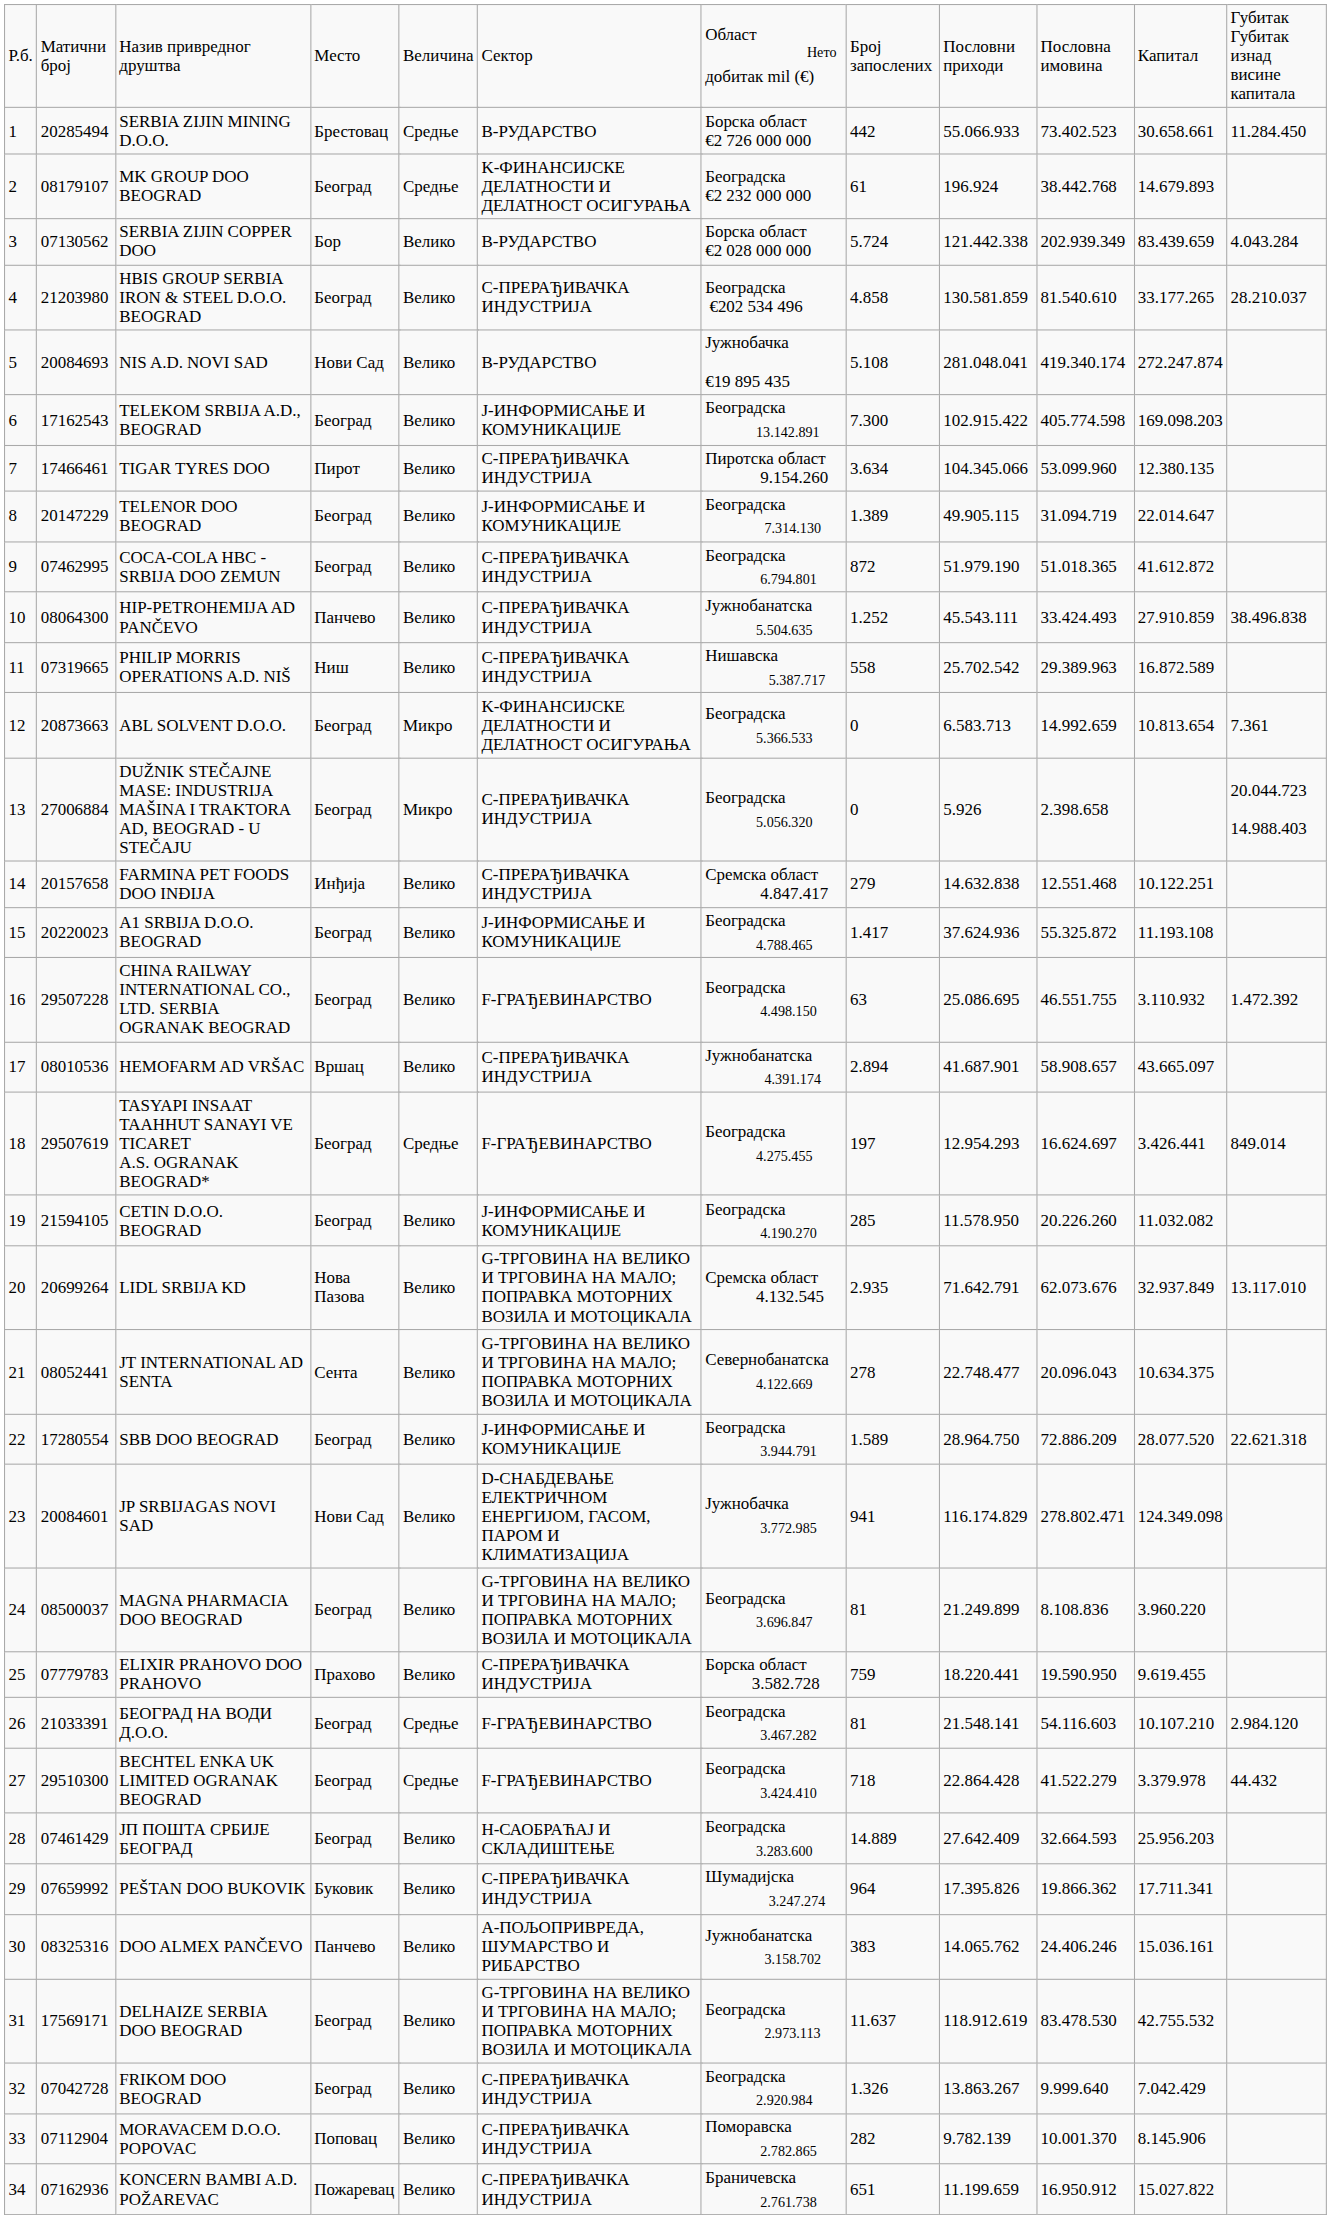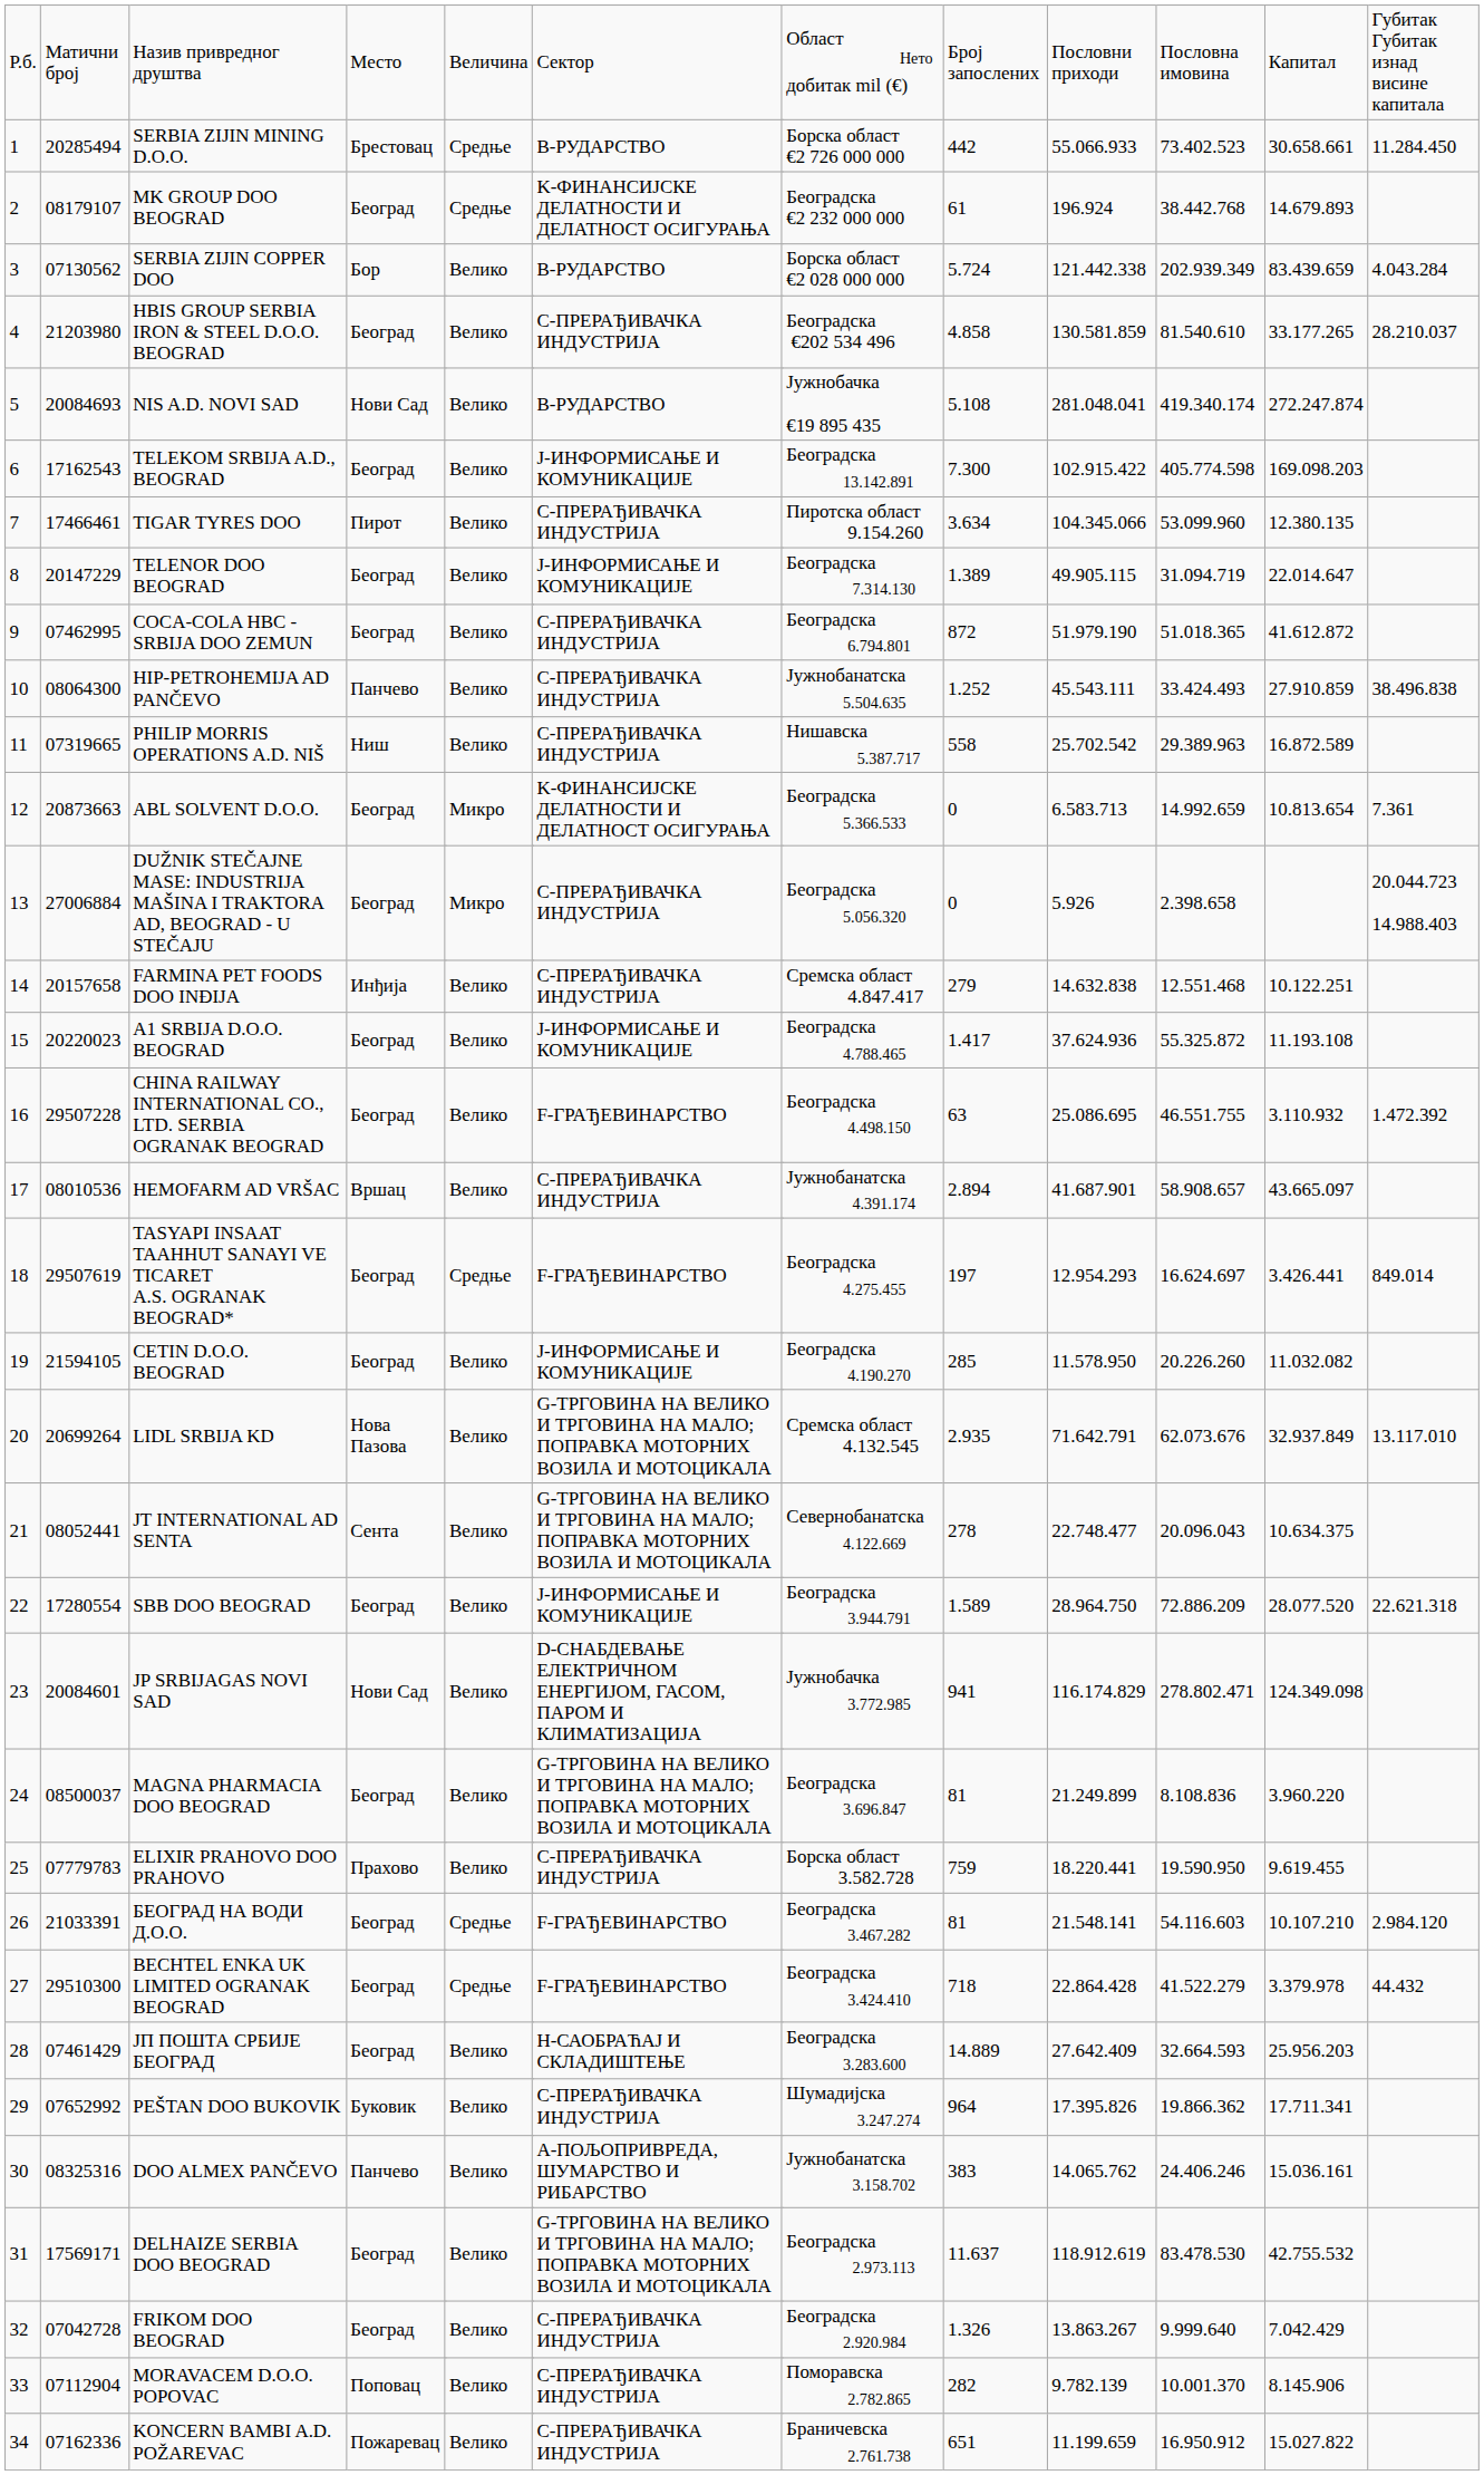PEŠTAN DOO BUKOVIK | column 2: 07659992 -> 07652992
KONCERN BAMBI A.D. POŽAREVAC | column 2: 07162936 -> 07162336
